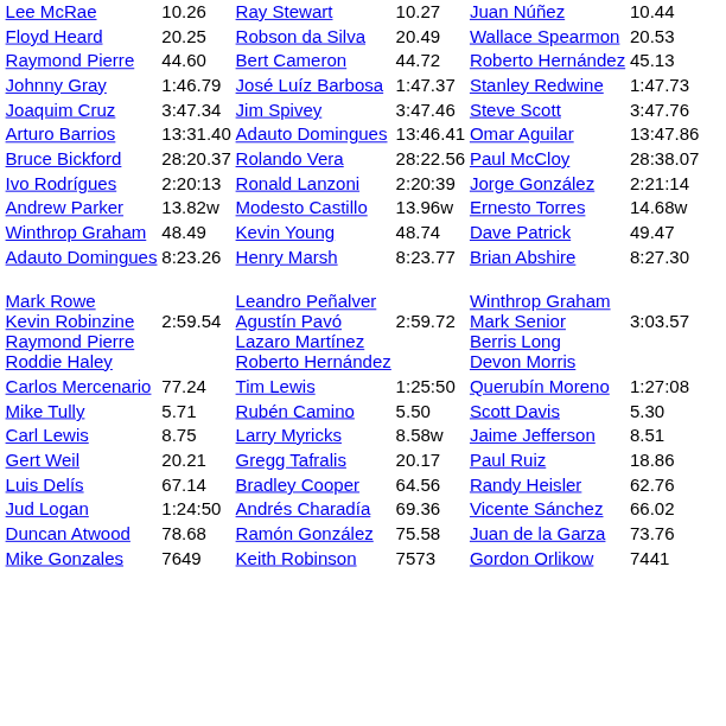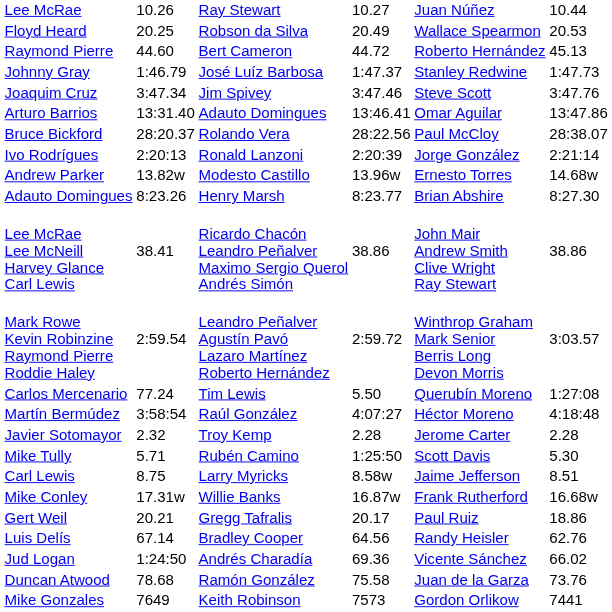- row: Winthrop Graham | 48.49 | Kevin Young | 48.74 | Dave Patrick | 49.47
+ row: Lee McRae Lee McNeill Harvey Glance Carl Lewis | 38.41 | Ricardo Chacón Leandro Peñalver Maximo Sergio Querol Andrés Simón | 38.86 | John Mair Andrew Smith Clive Wright Ray Stewart | 38.86
Carlos Mercenario | column 5: 1:25:50 -> 5.50
+ row: Martín Bermúdez | 3:58:54 | Raúl González | 4:07:27 | Héctor Moreno | 4:18:48
+ row: Javier Sotomayor | 2.32 | Troy Kemp | 2.28 | Jerome Carter | 2.28
Mike Tully | column 5: 5.50 -> 1:25:50
+ row: Mike Conley | 17.31w | Willie Banks | 16.87w | Frank Rutherford | 16.68w
